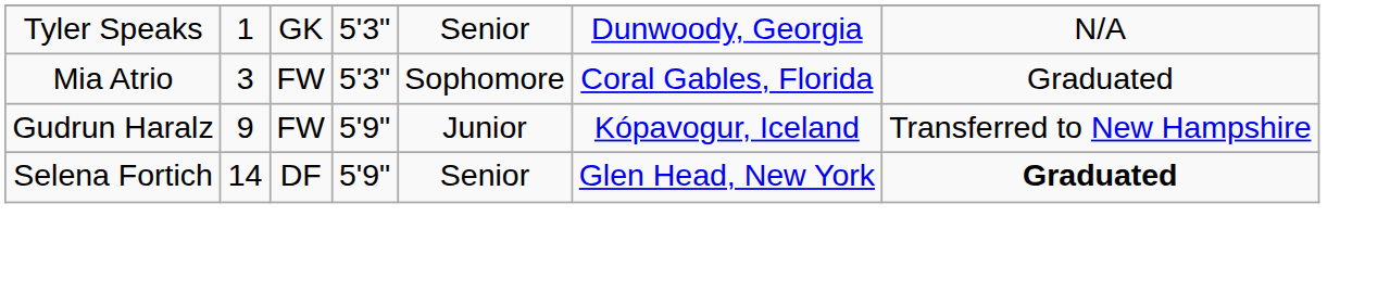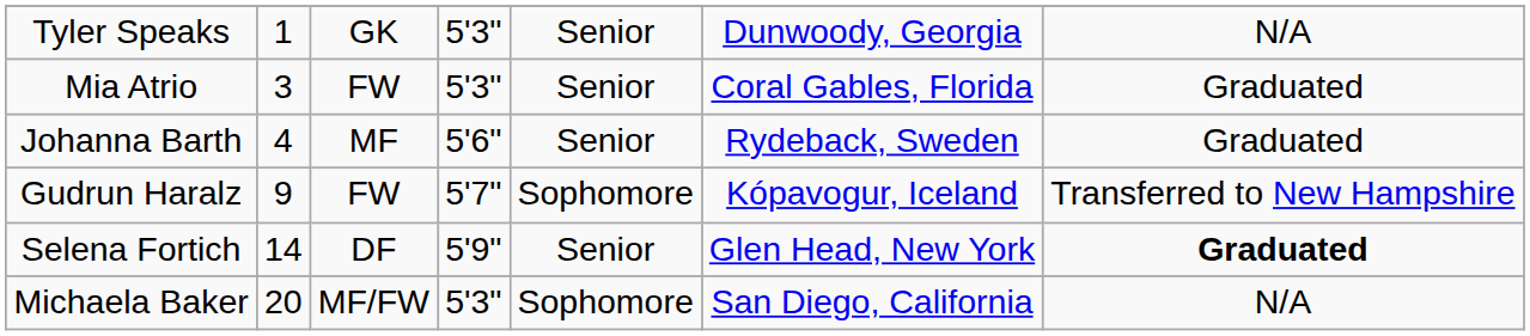Mia Atrio | column 5: Sophomore -> Senior
+ row: Johanna Barth | 4 | MF | 5'6" | Senior | Rydeback, Sweden | Graduated
Gudrun Haralz | column 4: 5'9" -> 5'7"
Gudrun Haralz | column 5: Junior -> Sophomore
+ row: Michaela Baker | 20 | MF/FW | 5'3" | Sophomore | San Diego, California | N/A
